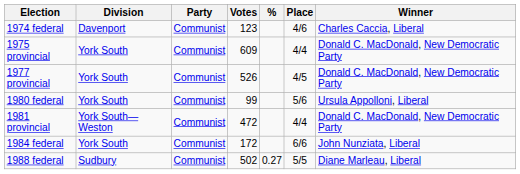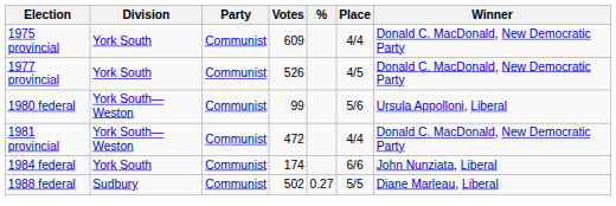- row: 1974 federal | Davenport | Communist | 123 | 4/6 | Charles Caccia, Liberal
1980 federal | Division: York South -> York South—Weston
1984 federal | Votes: 172 -> 174
